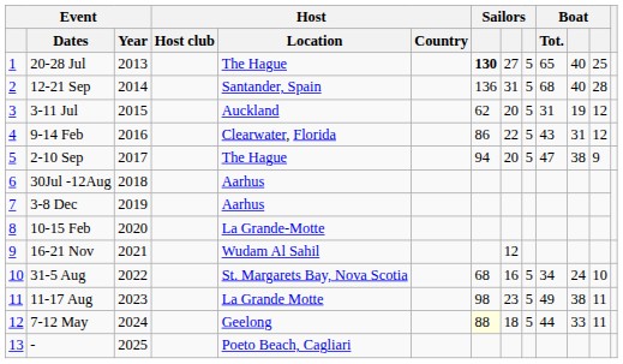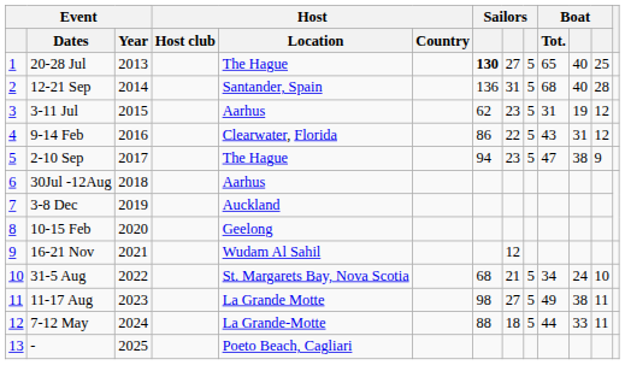3-11 Jul | Host / Location: Auckland -> Aarhus
3-11 Jul | column 8: 20 -> 23
2-10 Sep | column 8: 20 -> 23
3-8 Dec | Host / Location: Aarhus -> Auckland
10-15 Feb | Host / Location: La Grande-Motte -> Geelong
31-5 Aug | column 8: 16 -> 21
11-17 Aug | column 8: 23 -> 27
7-12 May | Host / Location: Geelong -> La Grande-Motte
7-12 May | column 7: lightyellow background -> no background
